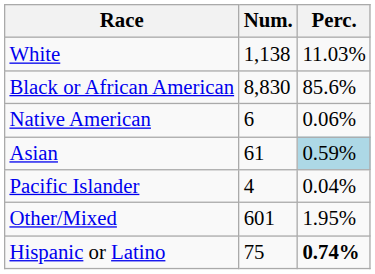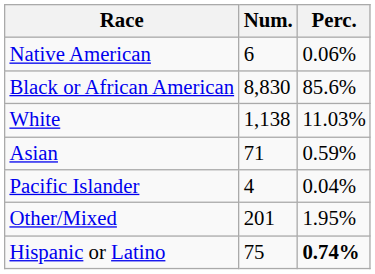rows swapped: White <-> Native American
Asian | Num.: 61 -> 71
Asian | Perc.: lightblue background -> no background
Other/Mixed | Num.: 601 -> 201
